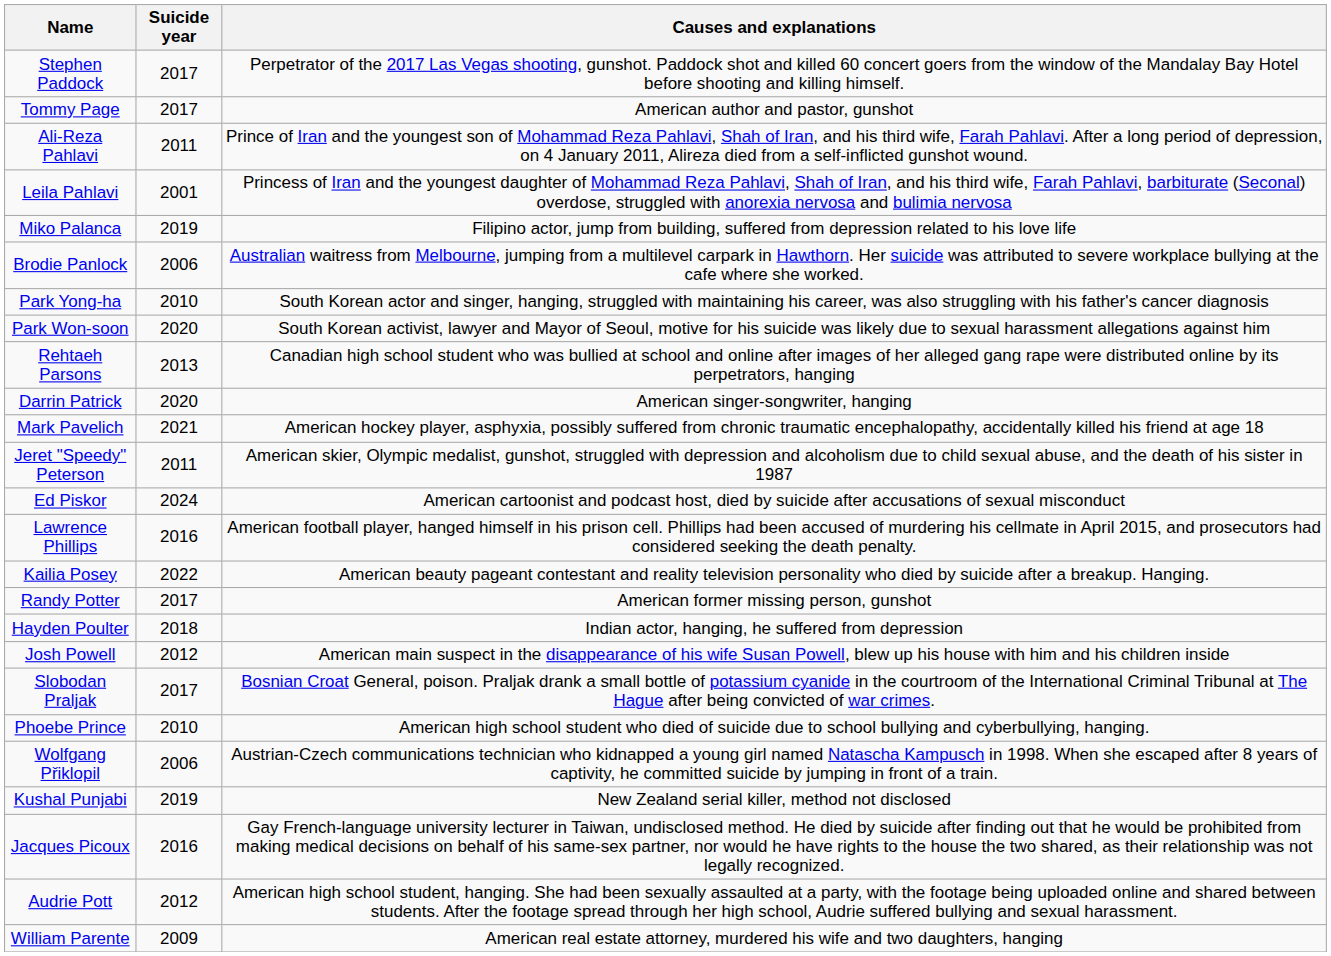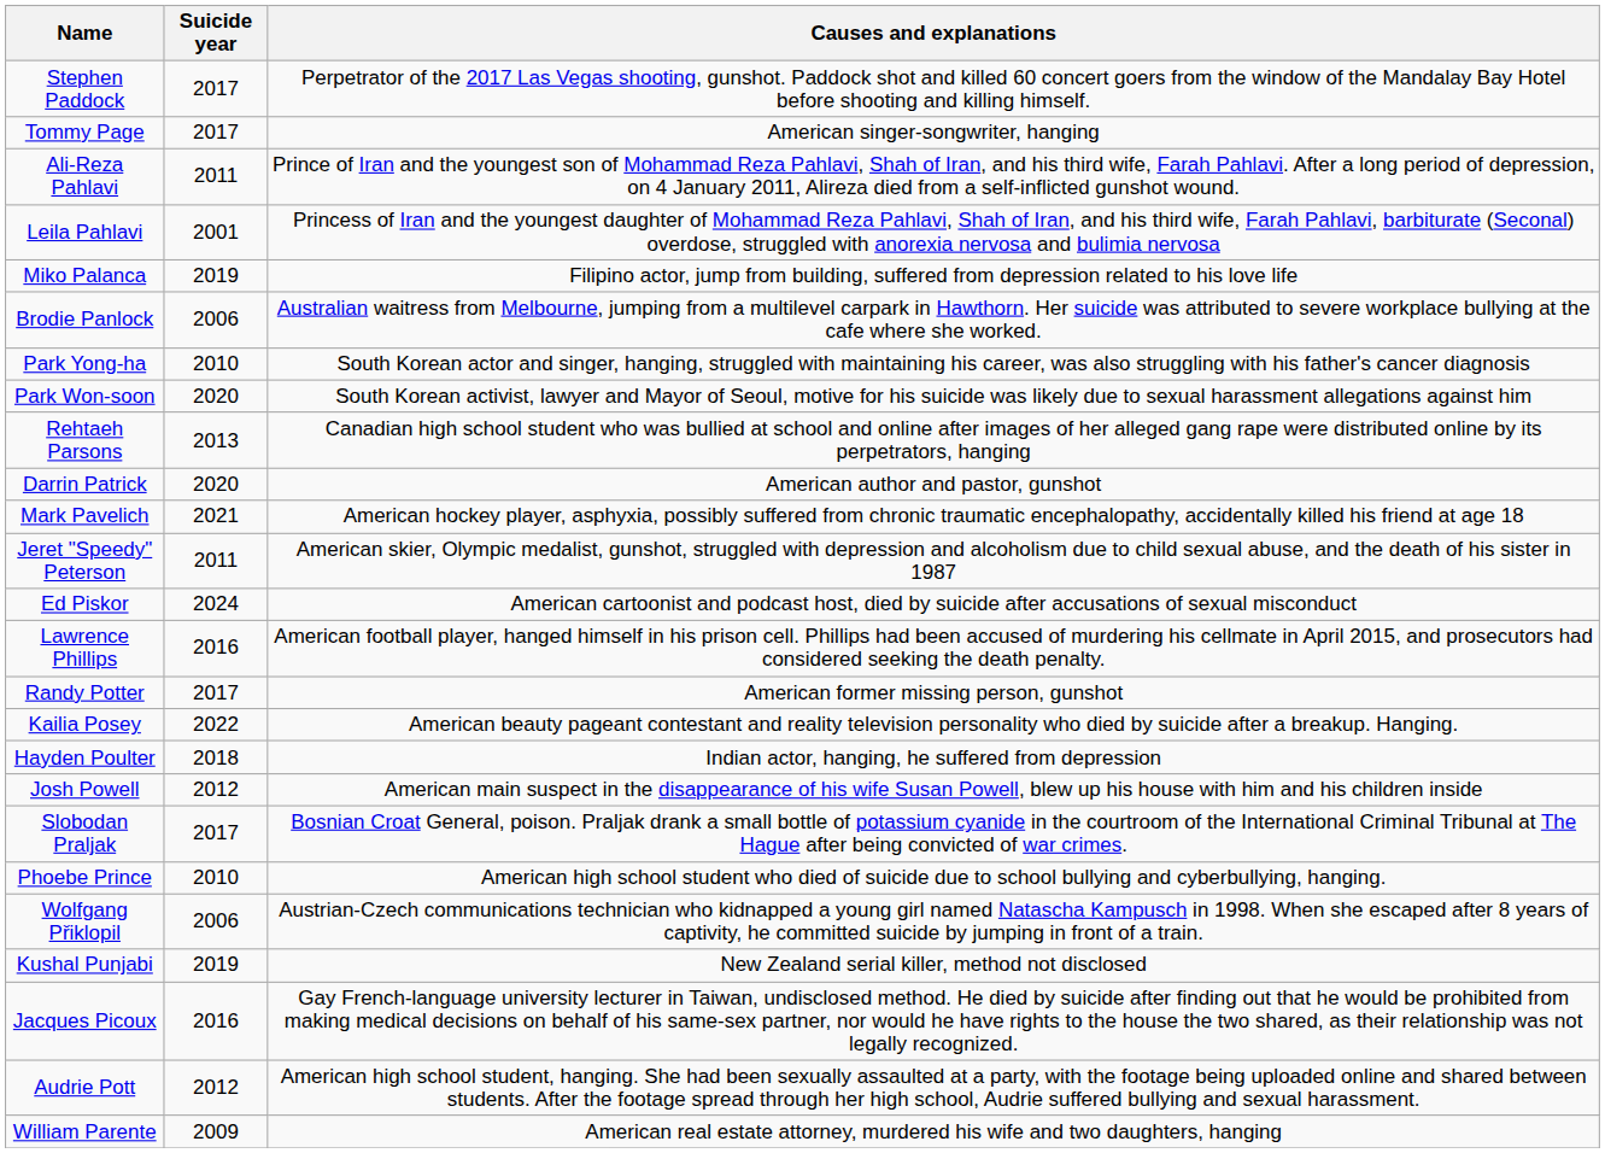Tommy Page | Causes and explanations: American author and pastor, gunshot -> American singer-songwriter, hanging
Darrin Patrick | Causes and explanations: American singer-songwriter, hanging -> American author and pastor, gunshot
rows swapped: Kailia Posey <-> Randy Potter
